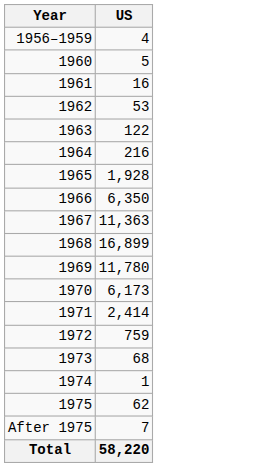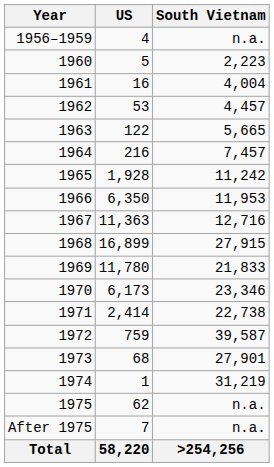+ column: South Vietnam | n.a. | 2,223 | 4,004 | 4,457 | 5,665 | 7,457 | 11,242 | 11,953 | 12,716 | 27,915 | 21,833 | 23,346 | 22,738 | 39,587 | 27,901 | 31,219 | n.a. | n.a. | >254,256
